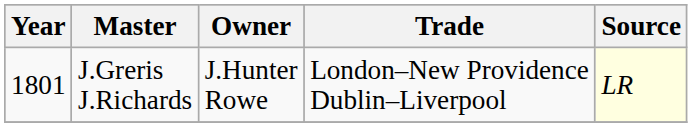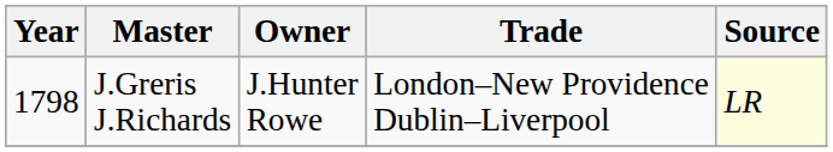J.Greris J.Richards | Year: 1801 -> 1798
